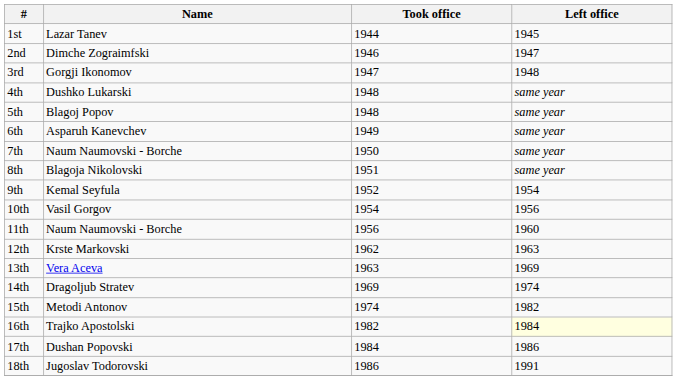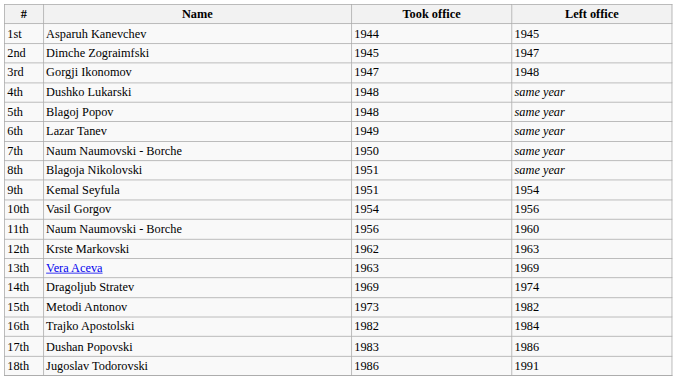1st | Name: Lazar Tanev -> Asparuh Kanevchev
2nd | Took office: 1946 -> 1945
6th | Name: Asparuh Kanevchev -> Lazar Tanev
9th | Took office: 1952 -> 1951
15th | Took office: 1974 -> 1973
16th | Left office: lightyellow background -> no background
17th | Took office: 1984 -> 1983
